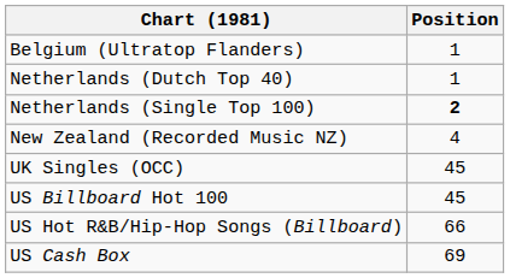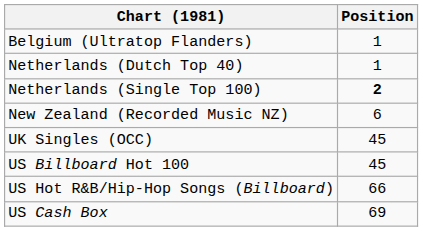New Zealand (Recorded Music NZ) | Position: 4 -> 6
